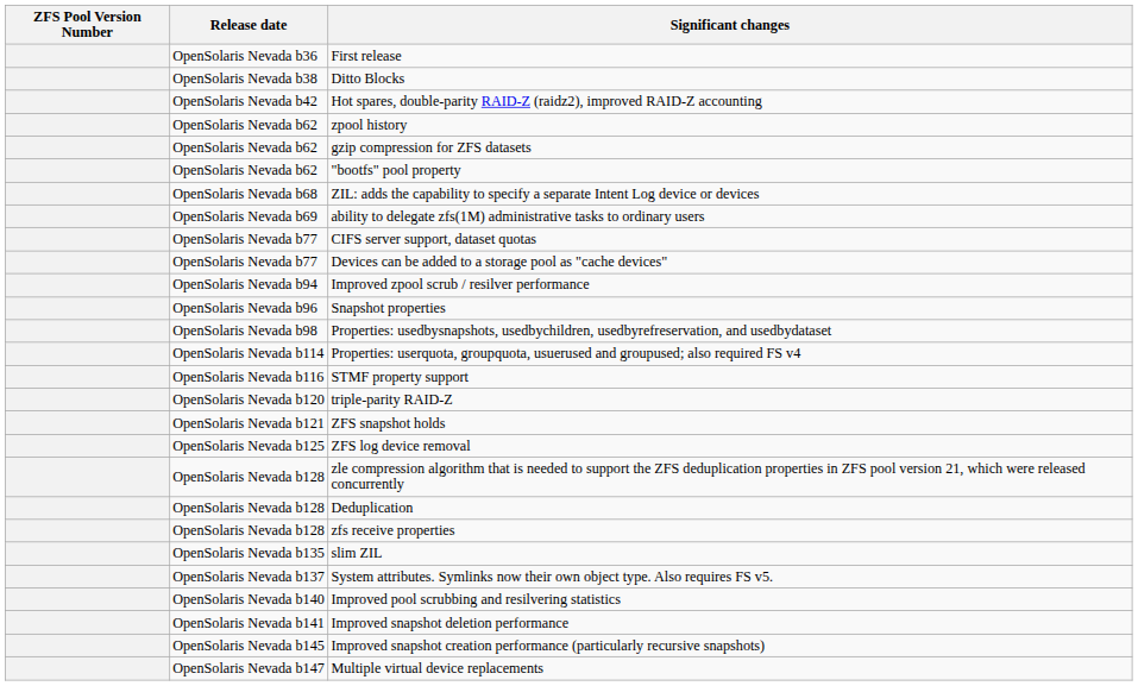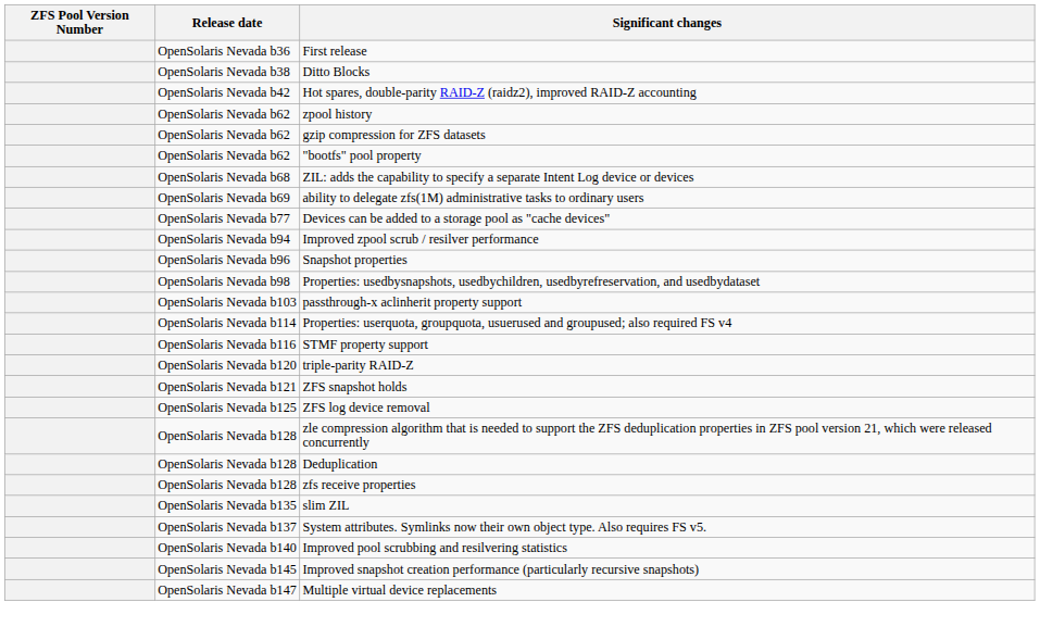- row: OpenSolaris Nevada b77 | CIFS server support, dataset quotas
+ row: OpenSolaris Nevada b103 | passthrough-x aclinherit property support
- row: OpenSolaris Nevada b141 | Improved snapshot deletion performance
